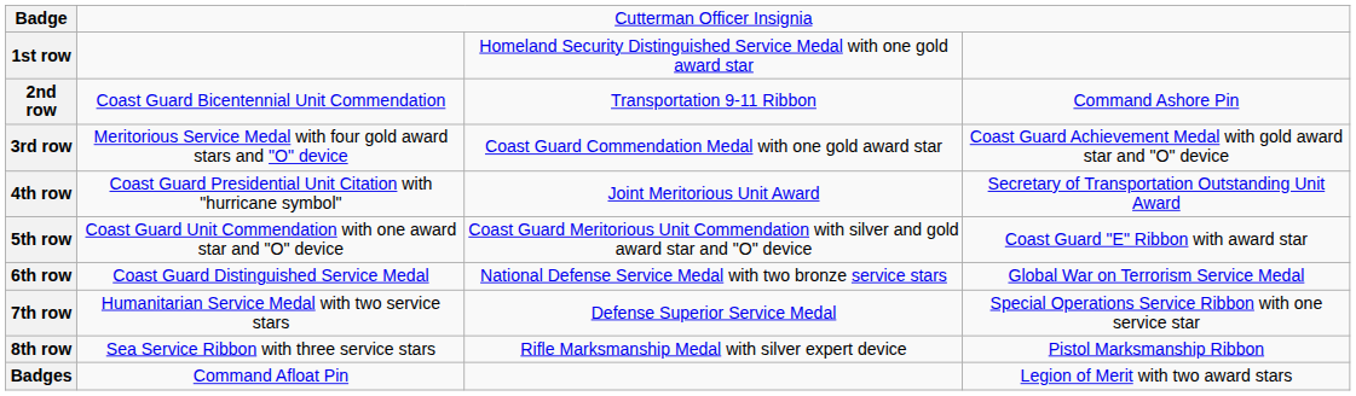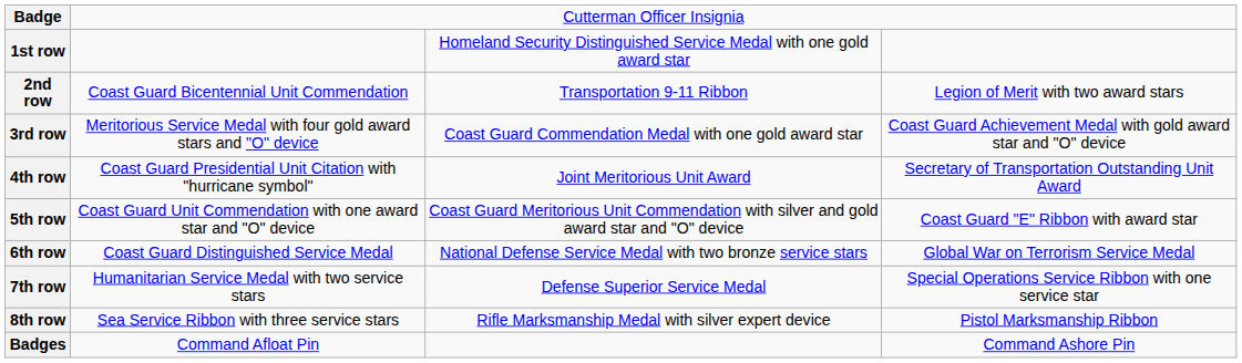2nd row | column 4: Command Ashore Pin -> Legion of Merit with two award stars
Badges | column 4: Legion of Merit with two award stars -> Command Ashore Pin
